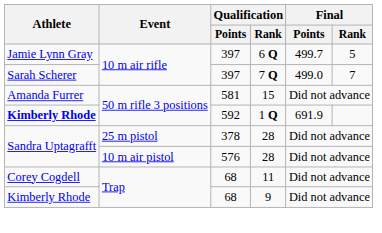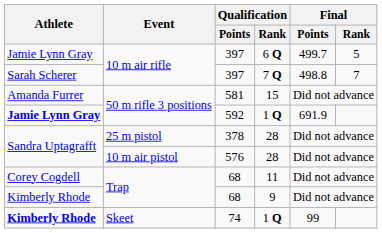397 / 7 Q | Final / Points: 499.0 -> 498.8
592 | Athlete: Kimberly Rhode -> Jamie Lynn Gray
+ row: Kimberly Rhode | Skeet | 74 | 1 Q | 99
